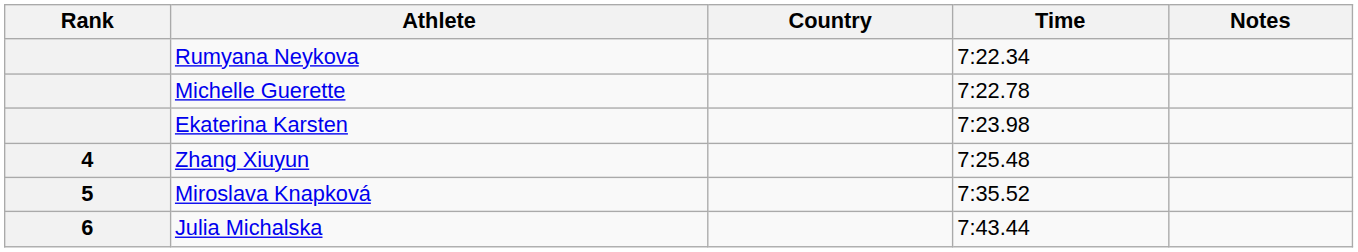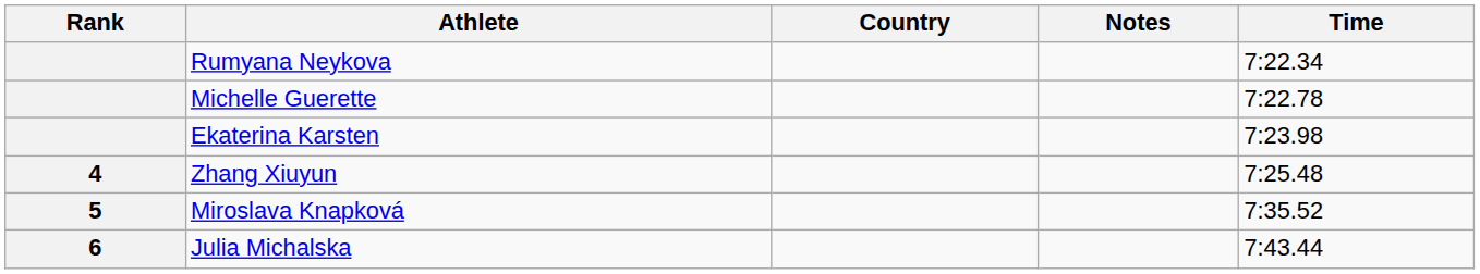columns swapped: Time <-> Notes
